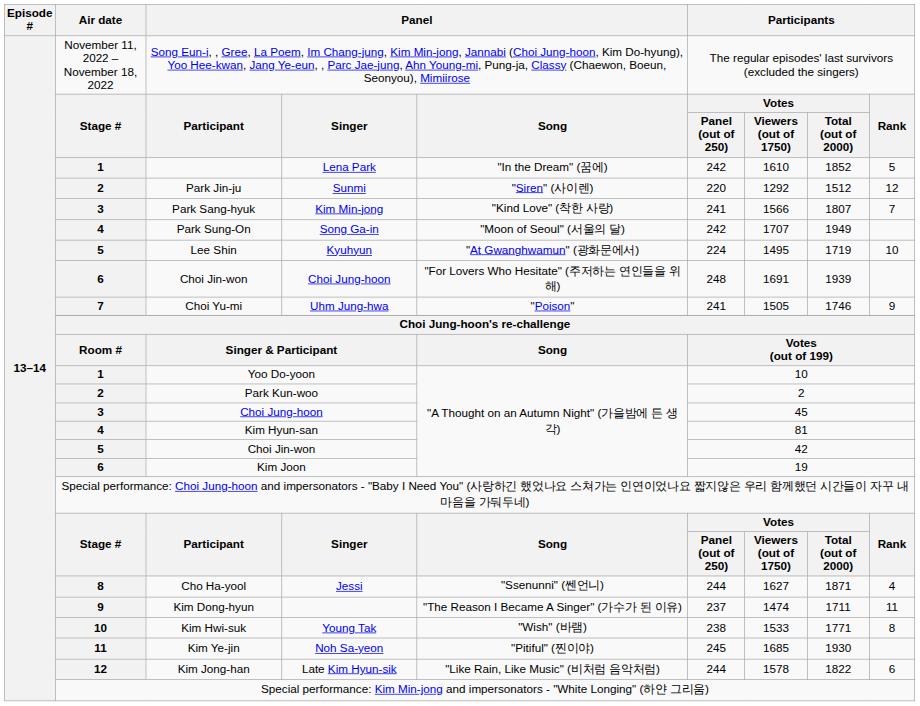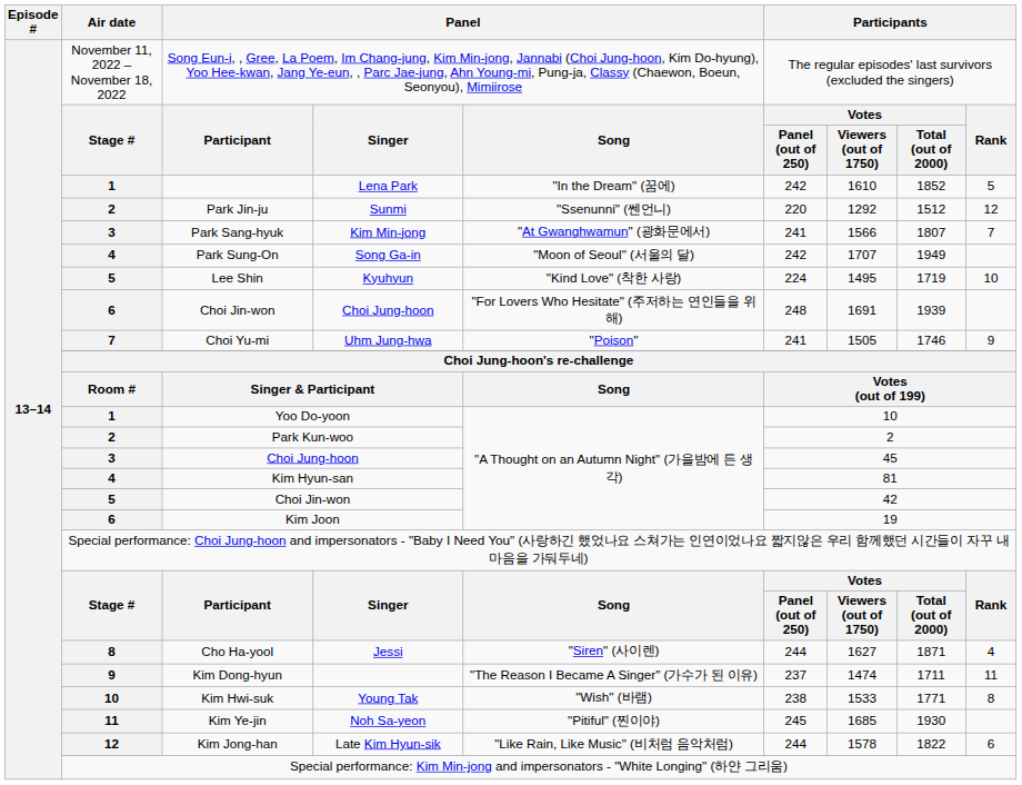Park Jin-ju | column 5: "Siren" (사이렌) -> "Ssenunni" (쎈언니)
Park Sang-hyuk | column 5: "Kind Love" (착한 사랑) -> "At Gwanghwamun" (광화문에서)
Lee Shin | column 5: "At Gwanghwamun" (광화문에서) -> "Kind Love" (착한 사랑)
Cho Ha-yool | column 5: "Ssenunni" (쎈언니) -> "Siren" (사이렌)
